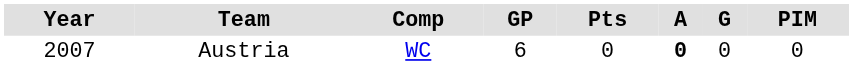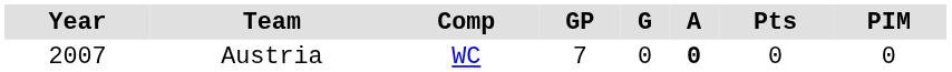columns swapped: G <-> Pts
Austria | GP: 6 -> 7
